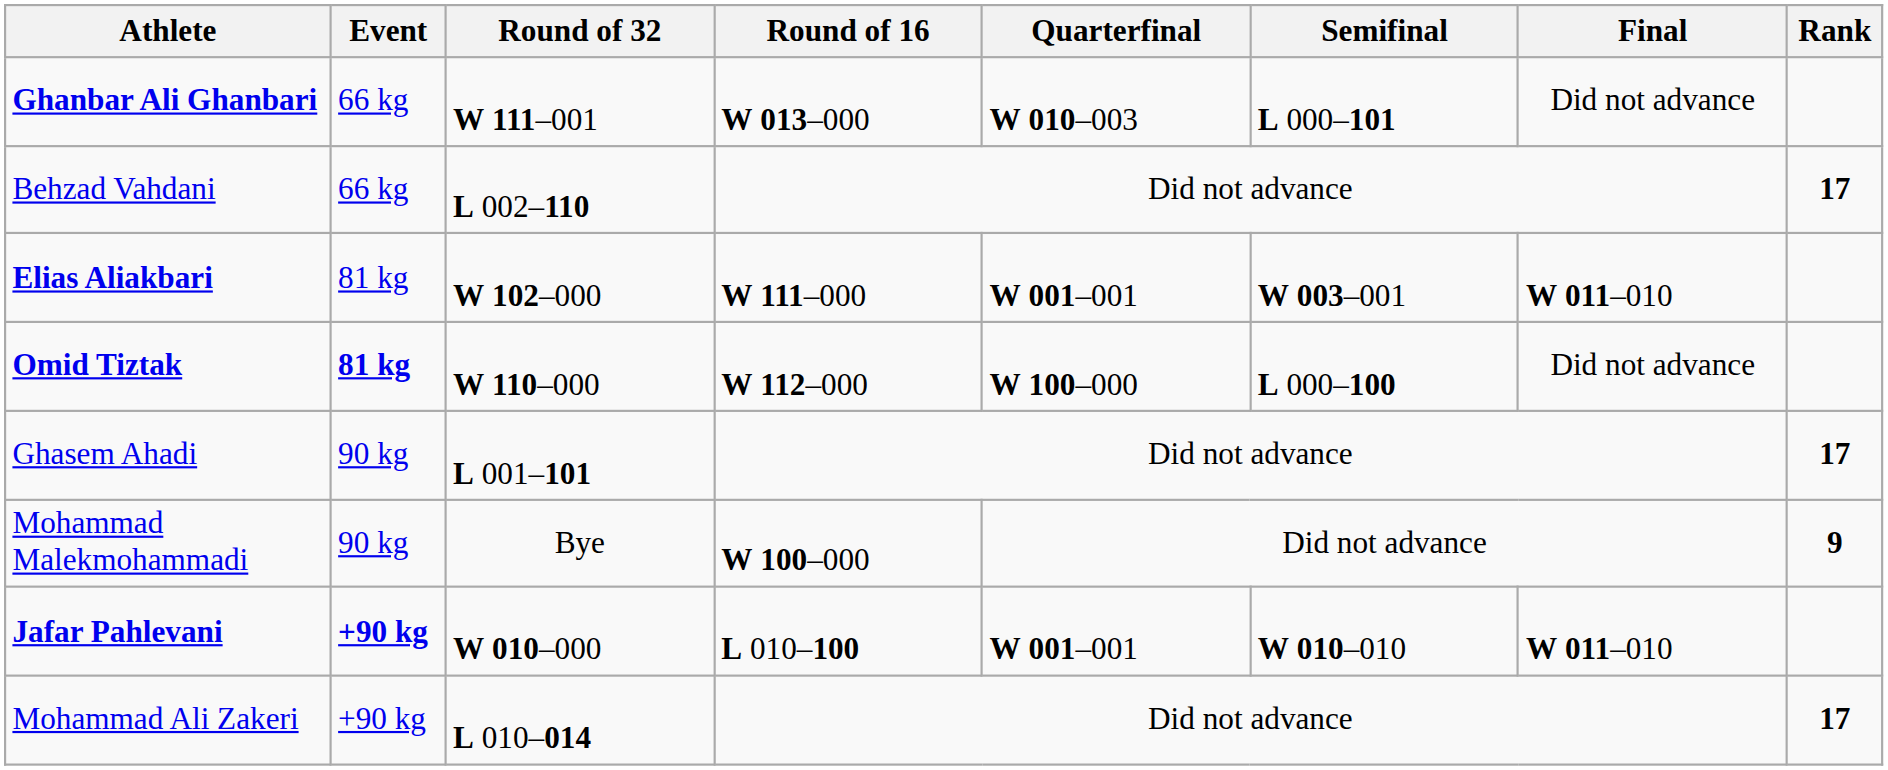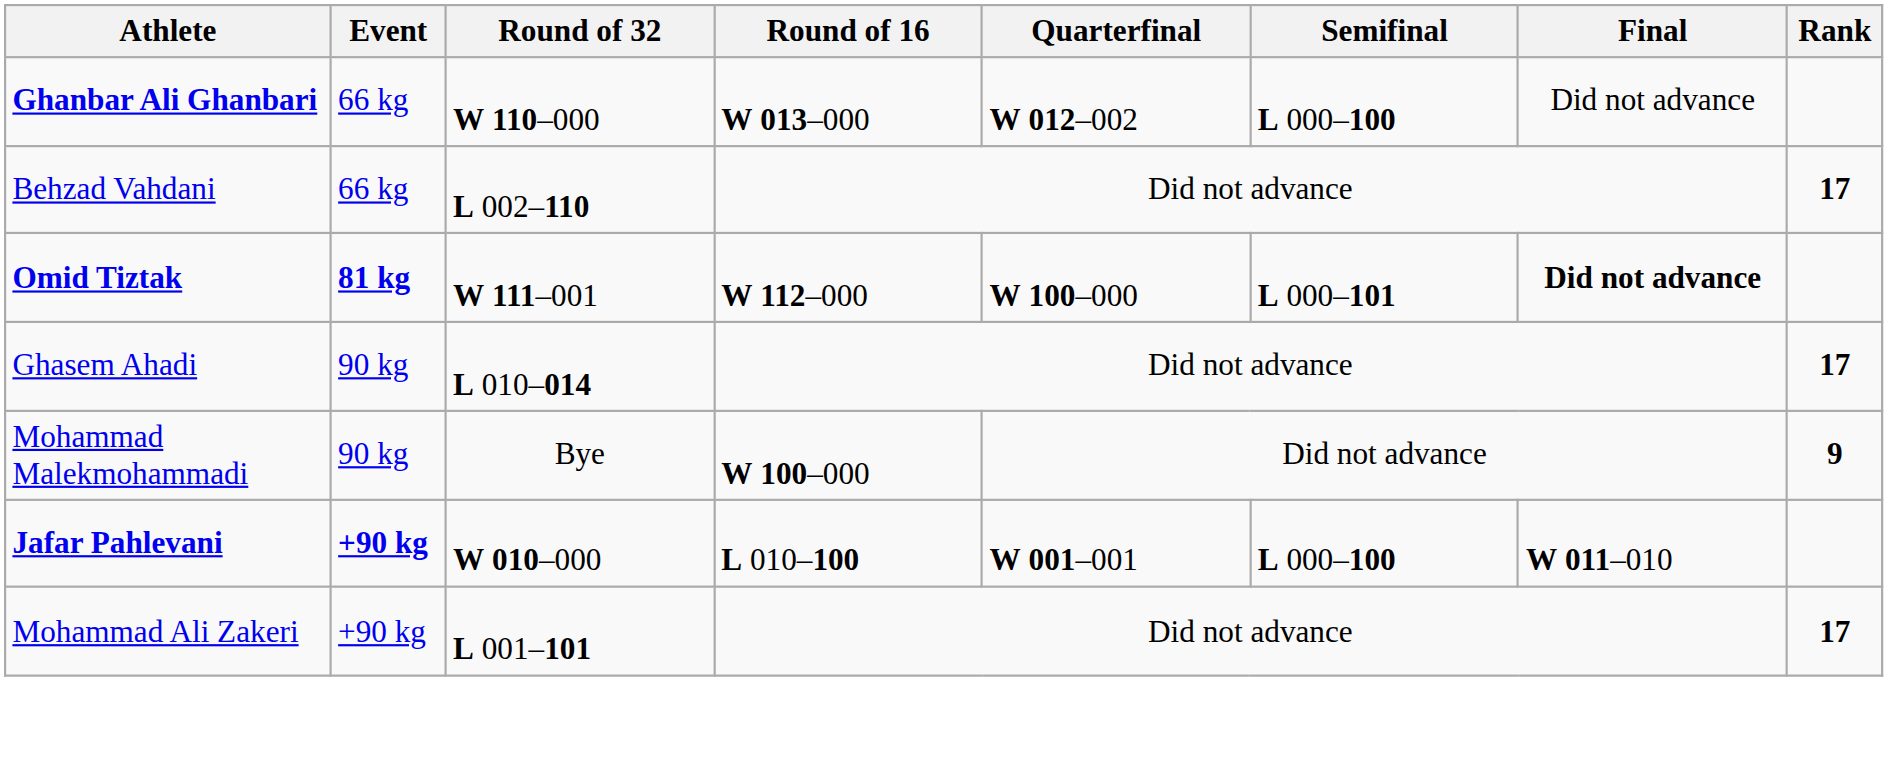Ghanbar Ali Ghanbari | Round of 32: W 111–001 -> W 110–000
Ghanbar Ali Ghanbari | Quarterfinal: W 010–003 -> W 012–002
Ghanbar Ali Ghanbari | Semifinal: L 000–101 -> L 000–100
- row: Elias Aliakbari | 81 kg | W 102–000 | W 111–000 | W 001–001 | W 003–001 | W 011–010
Omid Tiztak | Round of 32: W 110–000 -> W 111–001
Omid Tiztak | Semifinal: L 000–100 -> L 000–101
Omid Tiztak | Final: normal -> bold
Ghasem Ahadi | Round of 32: L 001–101 -> L 010–014
Jafar Pahlevani | Semifinal: W 010–010 -> L 000–100
Mohammad Ali Zakeri | Round of 32: L 010–014 -> L 001–101
